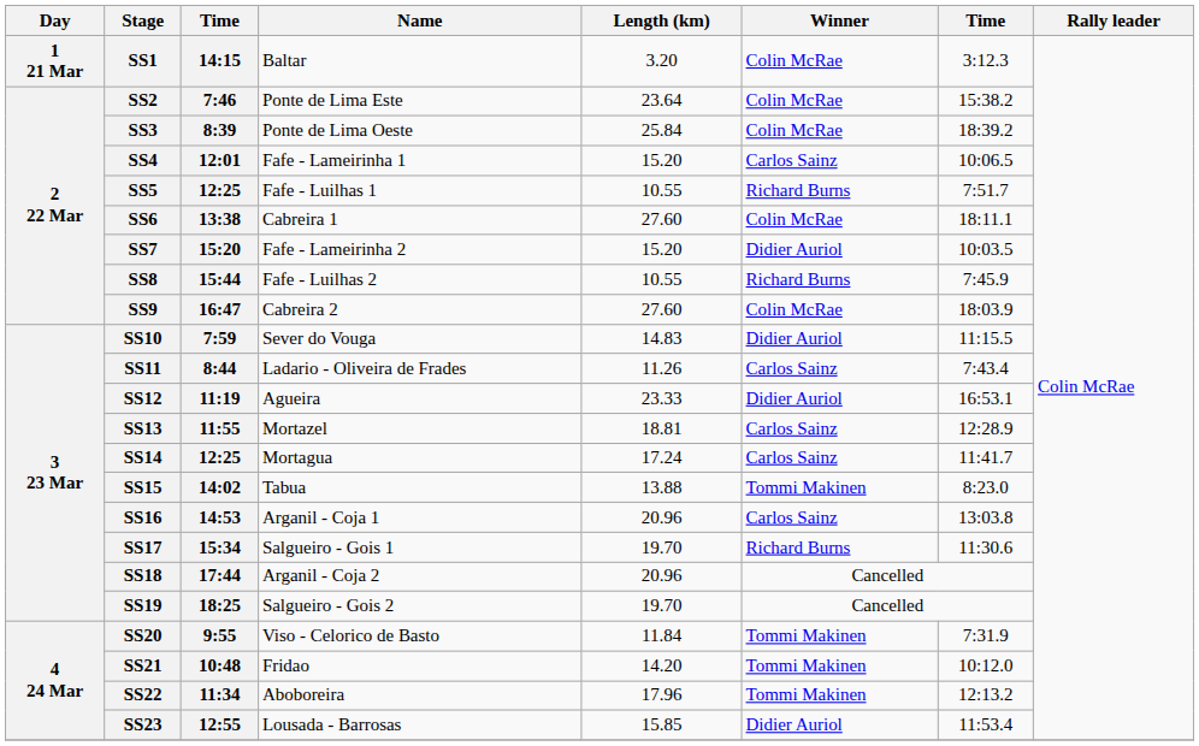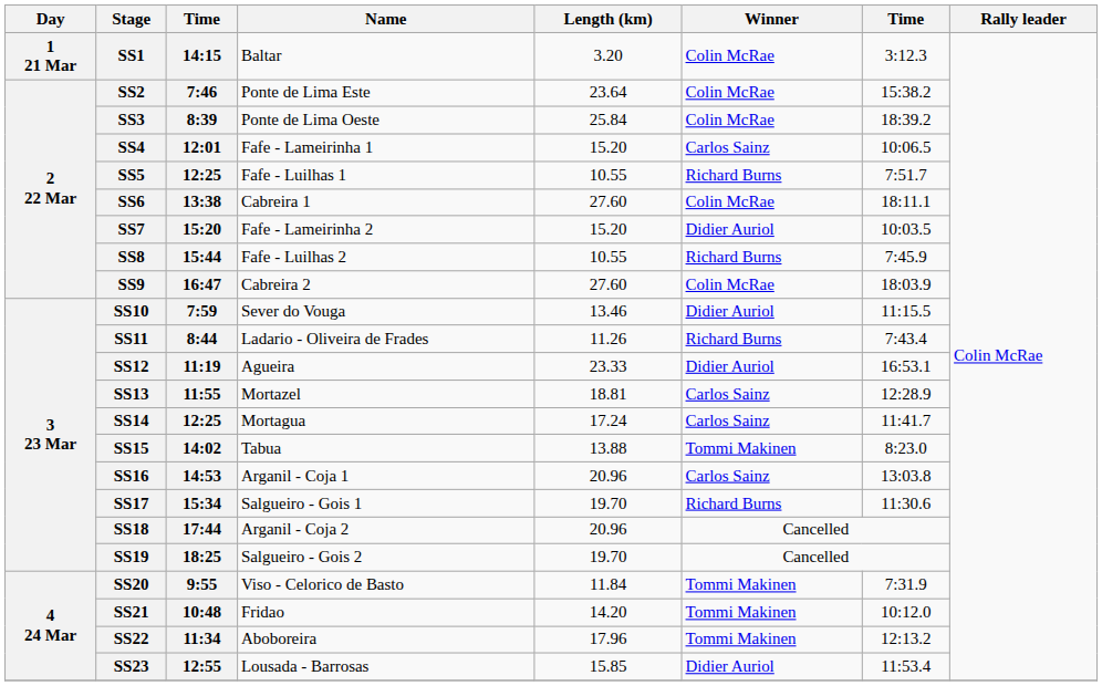SS10 | Length (km): 14.83 -> 13.46
SS11 | Winner: Carlos Sainz -> Richard Burns
